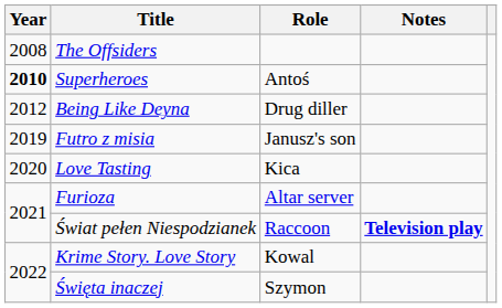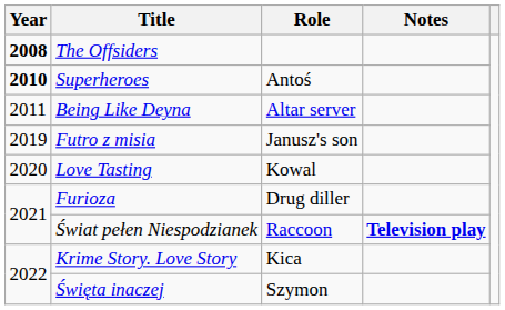The Offsiders | Year: normal -> bold
Being Like Deyna | Year: 2012 -> 2011
Being Like Deyna | Role: Drug diller -> Altar server
Love Tasting | Role: Kica -> Kowal
Furioza | Role: Altar server -> Drug diller
Krime Story. Love Story | Role: Kowal -> Kica
